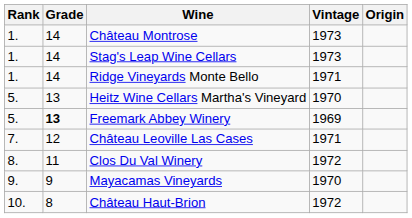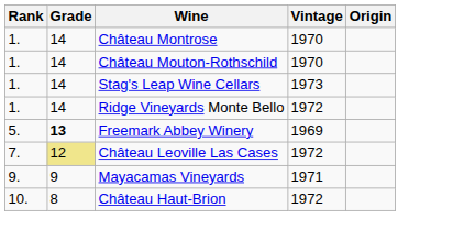Château Montrose | Vintage: 1973 -> 1970
+ row: 1. | 14 | Château Mouton-Rothschild | 1970
Ridge Vineyards Monte Bello | Vintage: 1971 -> 1972
- row: 5. | 13 | Heitz Wine Cellars Martha's Vineyard | 1970
Château Leoville Las Cases | Grade: no background -> khaki background
Château Leoville Las Cases | Vintage: 1971 -> 1972
- row: 8. | 11 | Clos Du Val Winery | 1972
Mayacamas Vineyards | Vintage: 1970 -> 1971
